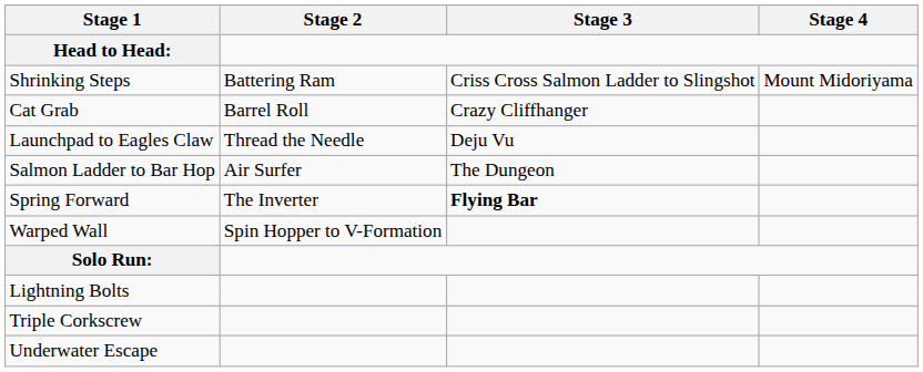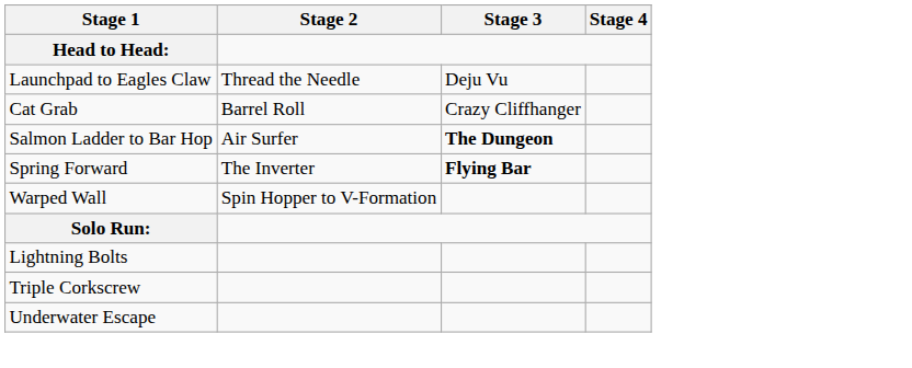- row: Shrinking Steps | Battering Ram | Criss Cross Salmon Ladder to Slingshot | Mount Midoriyama
rows swapped: Launchpad to Eagles Claw <-> Cat Grab
Salmon Ladder to Bar Hop | Stage 3: normal -> bold
